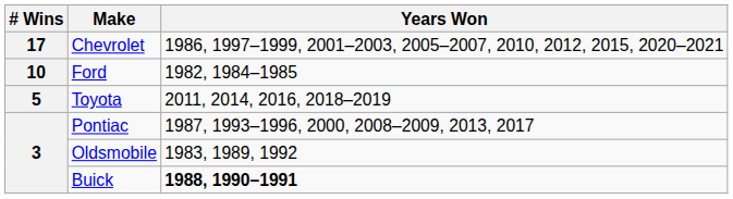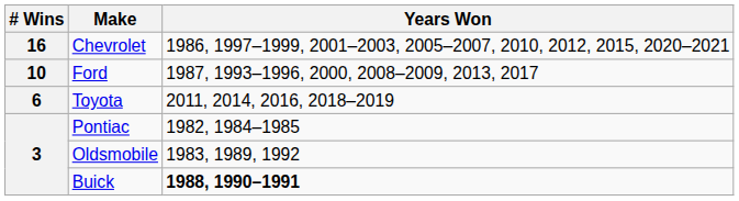Chevrolet | # Wins: 17 -> 16
Ford | Years Won: 1982, 1984–1985 -> 1987, 1993–1996, 2000, 2008–2009, 2013, 2017
Toyota | # Wins: 5 -> 6
Pontiac | Years Won: 1987, 1993–1996, 2000, 2008–2009, 2013, 2017 -> 1982, 1984–1985
